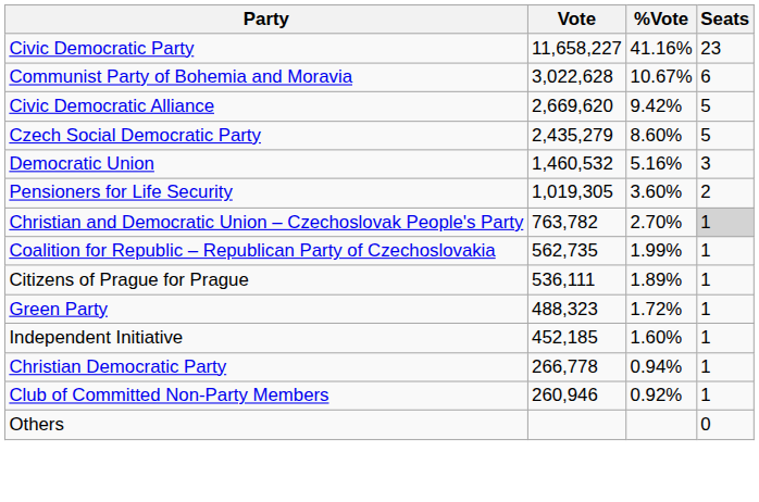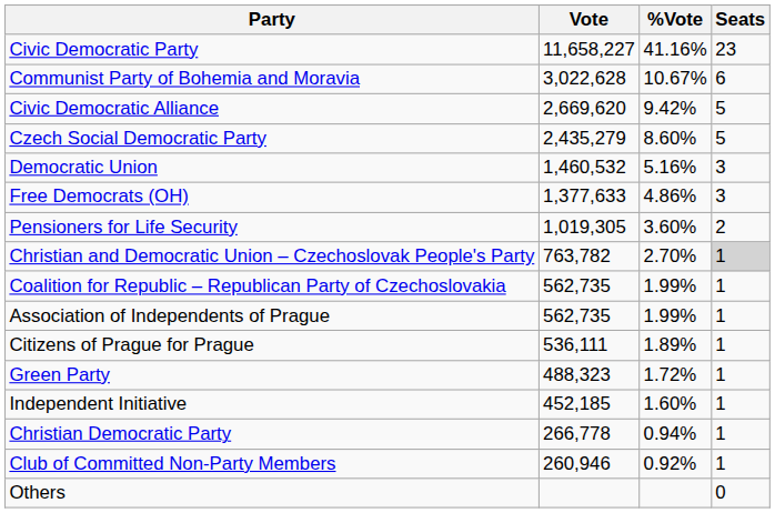+ row: Free Democrats (OH) | 1,377,633 | 4.86% | 3
+ row: Association of Independents of Prague | 562,735 | 1.99% | 1
